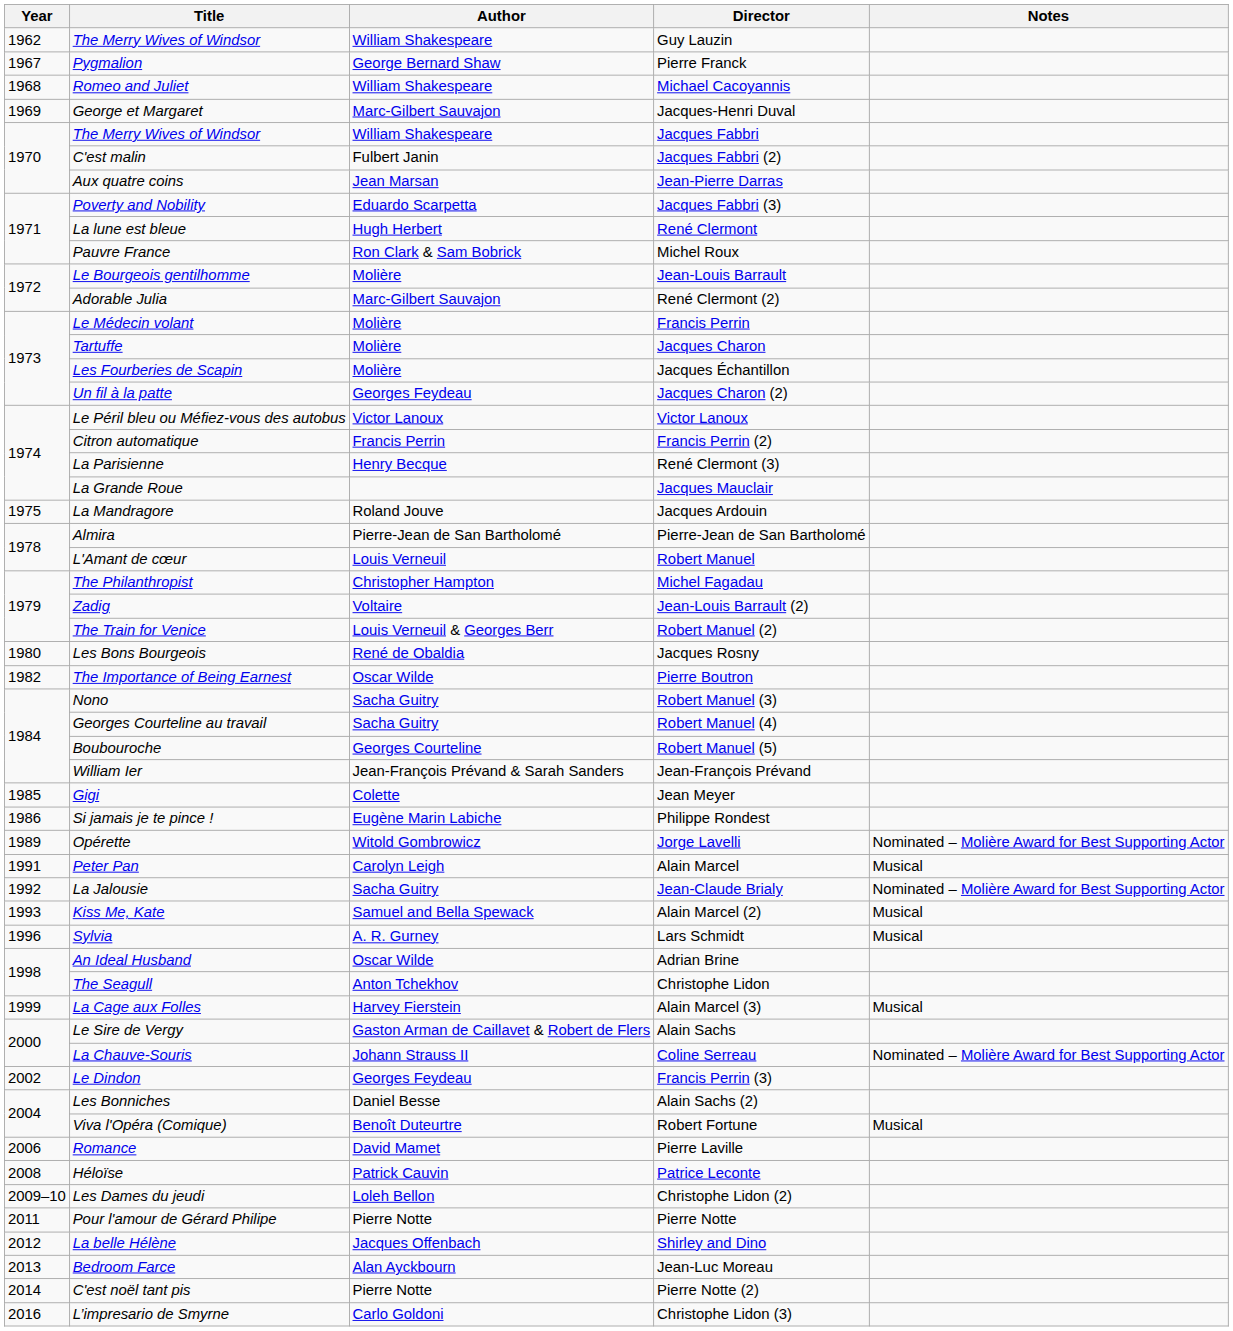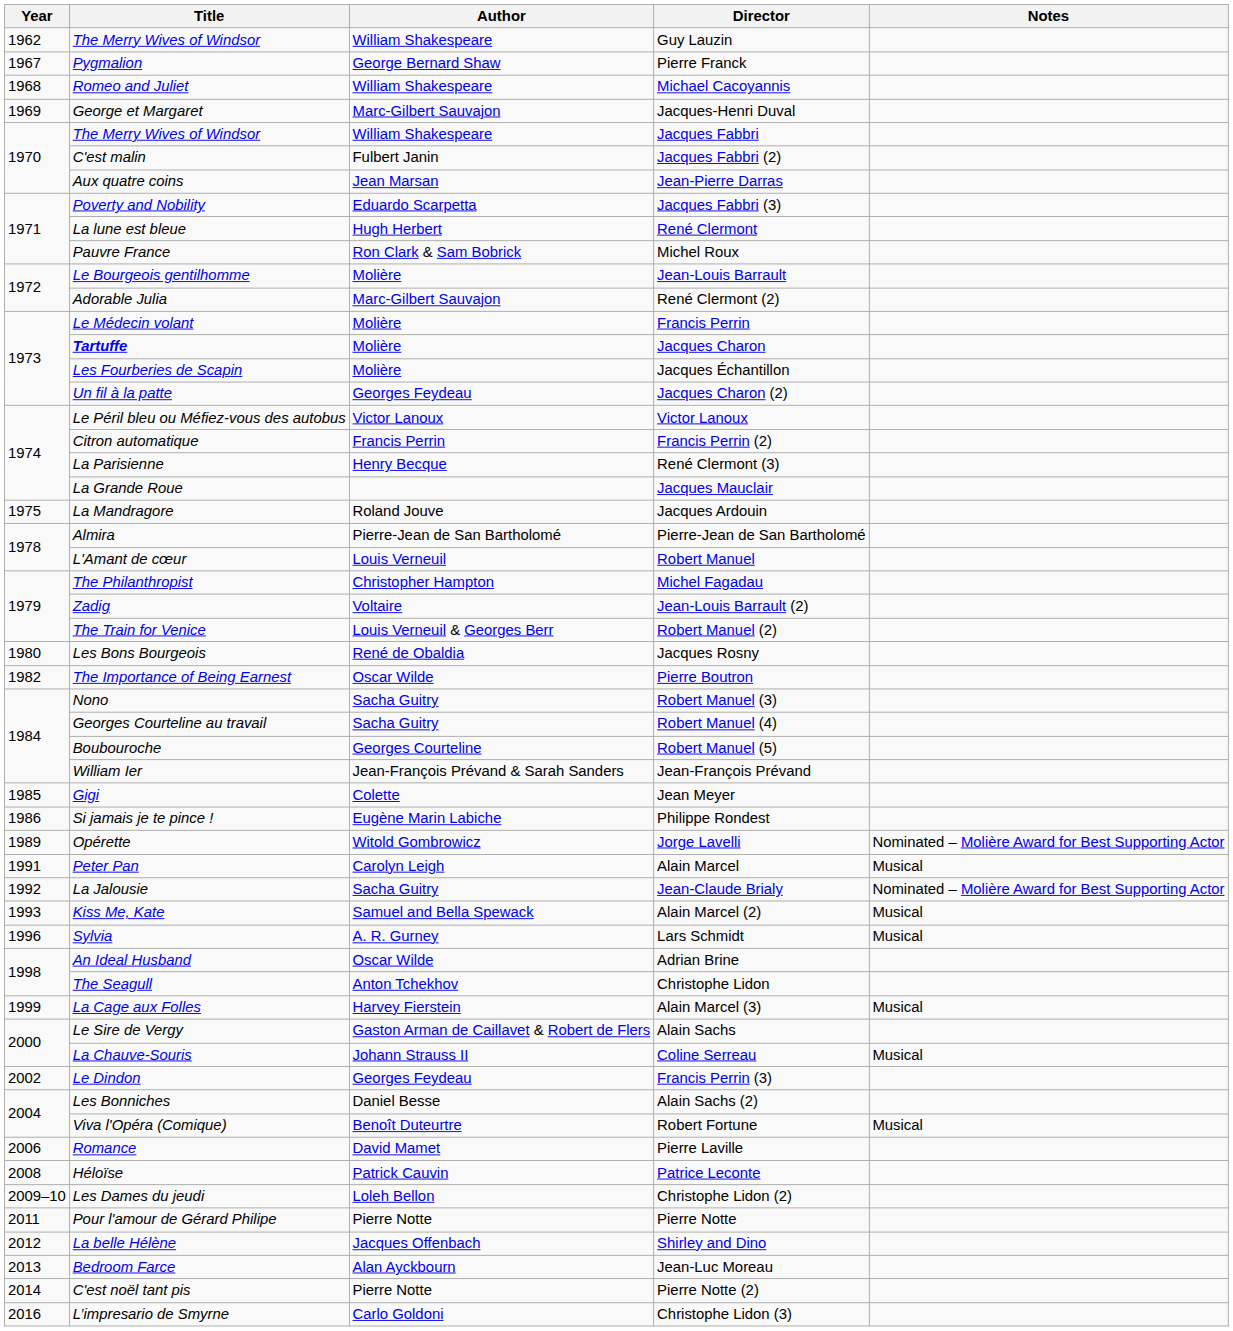Jacques Charon | Title: normal -> bold
Coline Serreau | Notes: Nominated – Molière Award for Best Supporting Actor -> Musical
